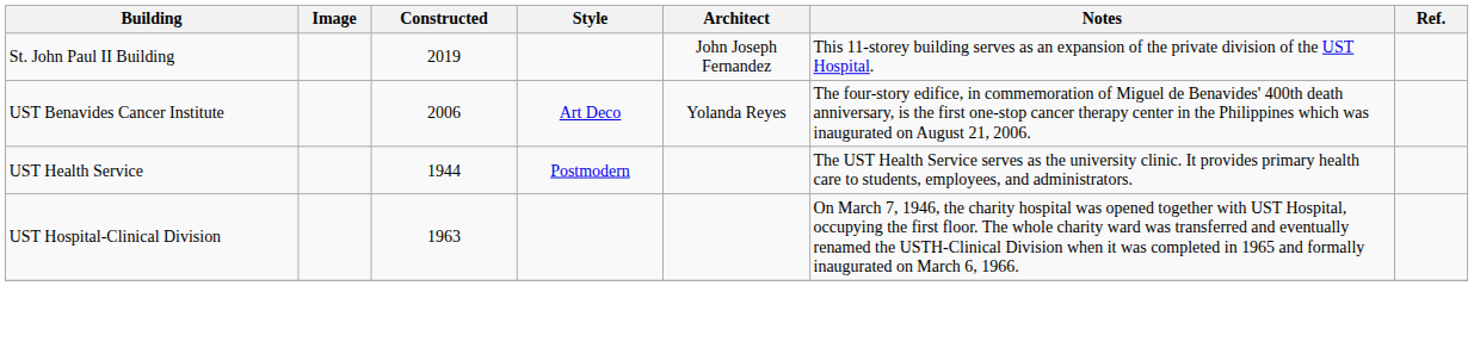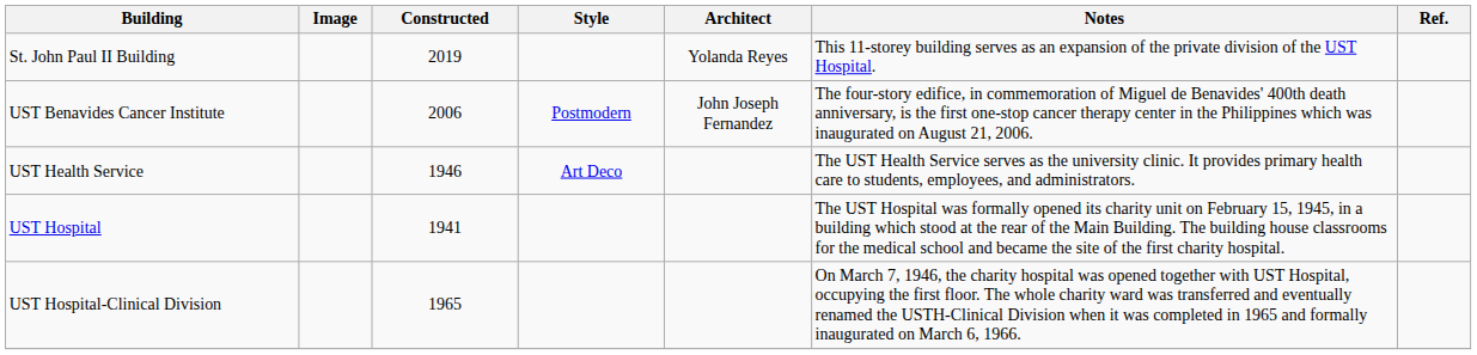St. John Paul II Building | Architect: John Joseph Fernandez -> Yolanda Reyes
UST Benavides Cancer Institute | Style: Art Deco -> Postmodern
UST Benavides Cancer Institute | Architect: Yolanda Reyes -> John Joseph Fernandez
UST Health Service | Constructed: 1944 -> 1946
UST Health Service | Style: Postmodern -> Art Deco
+ row: UST Hospital | 1941 | The UST Hospital was formally opened its charity unit on February 15, 1945, in a building which stood at the rear of the Main Building. The building house classrooms for the medical school and became the site of the first charity hospital.
UST Hospital-Clinical Division | Constructed: 1963 -> 1965
